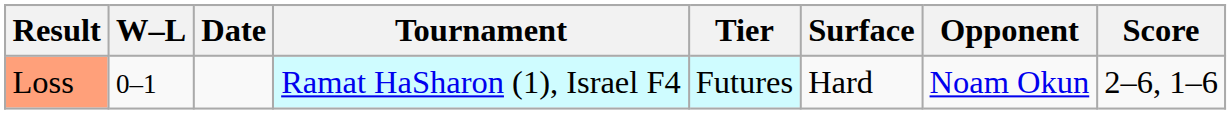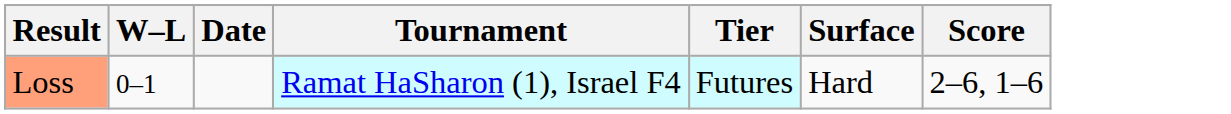- column: Opponent | Noam Okun
